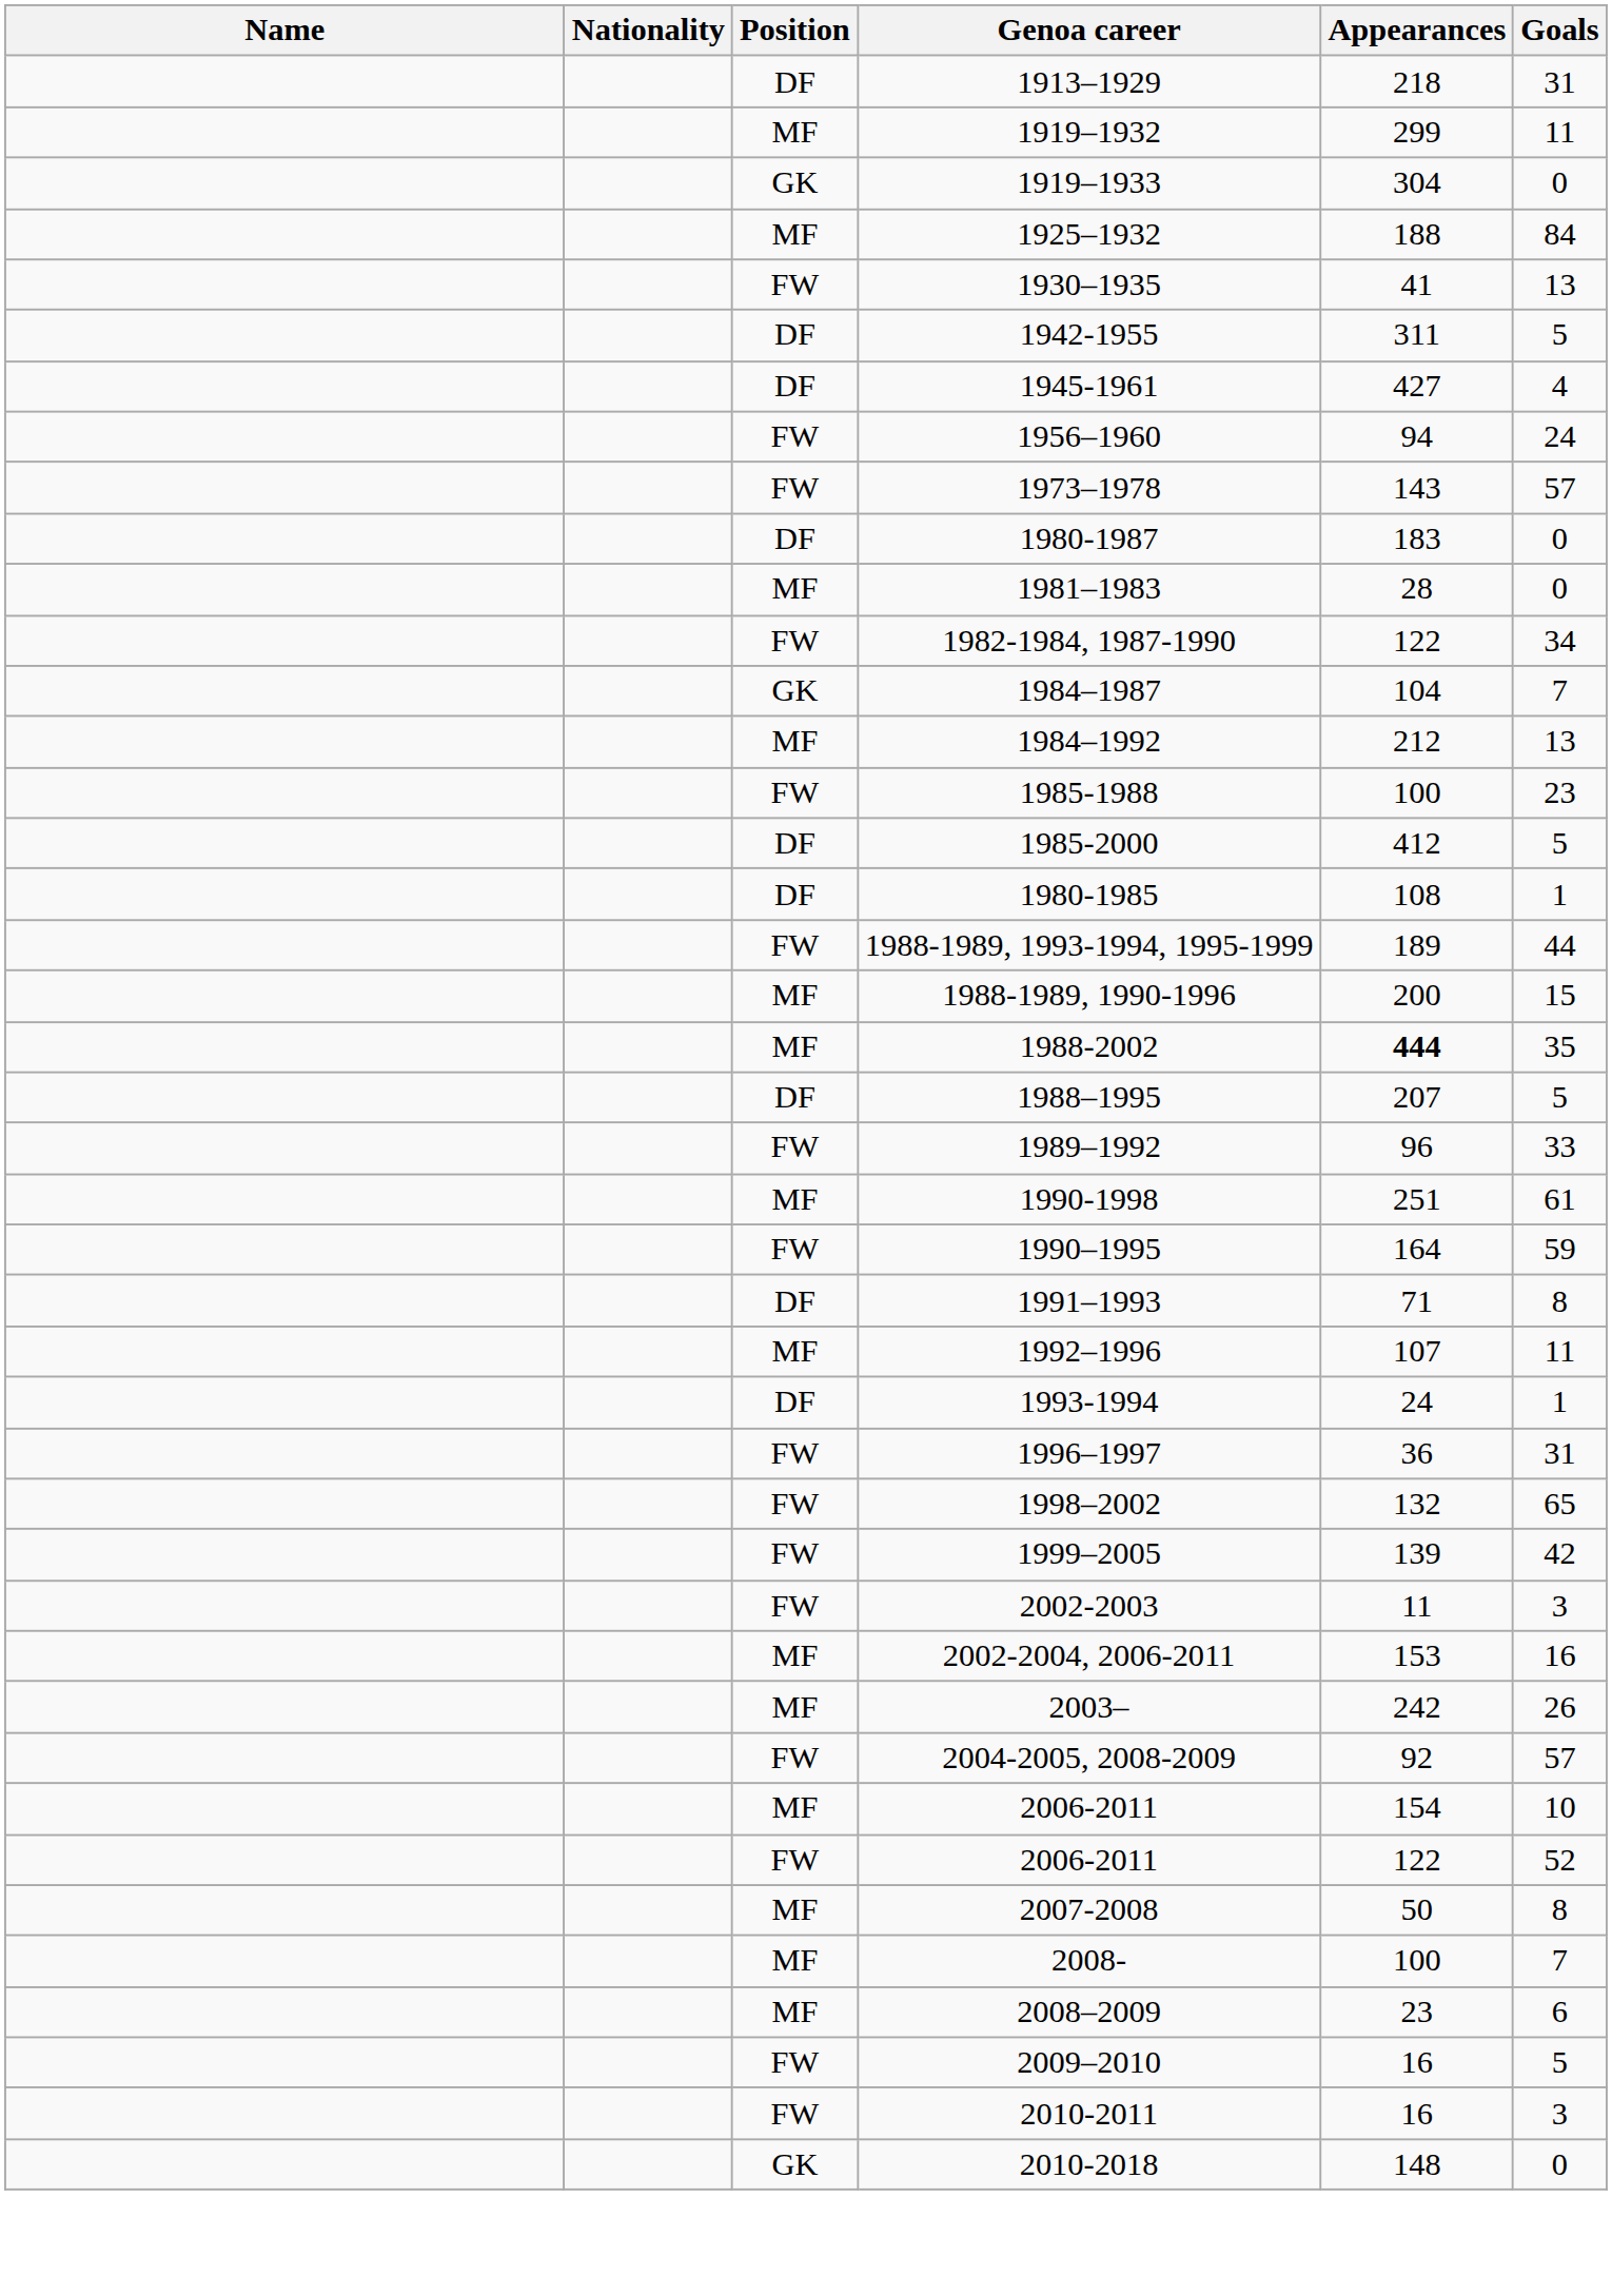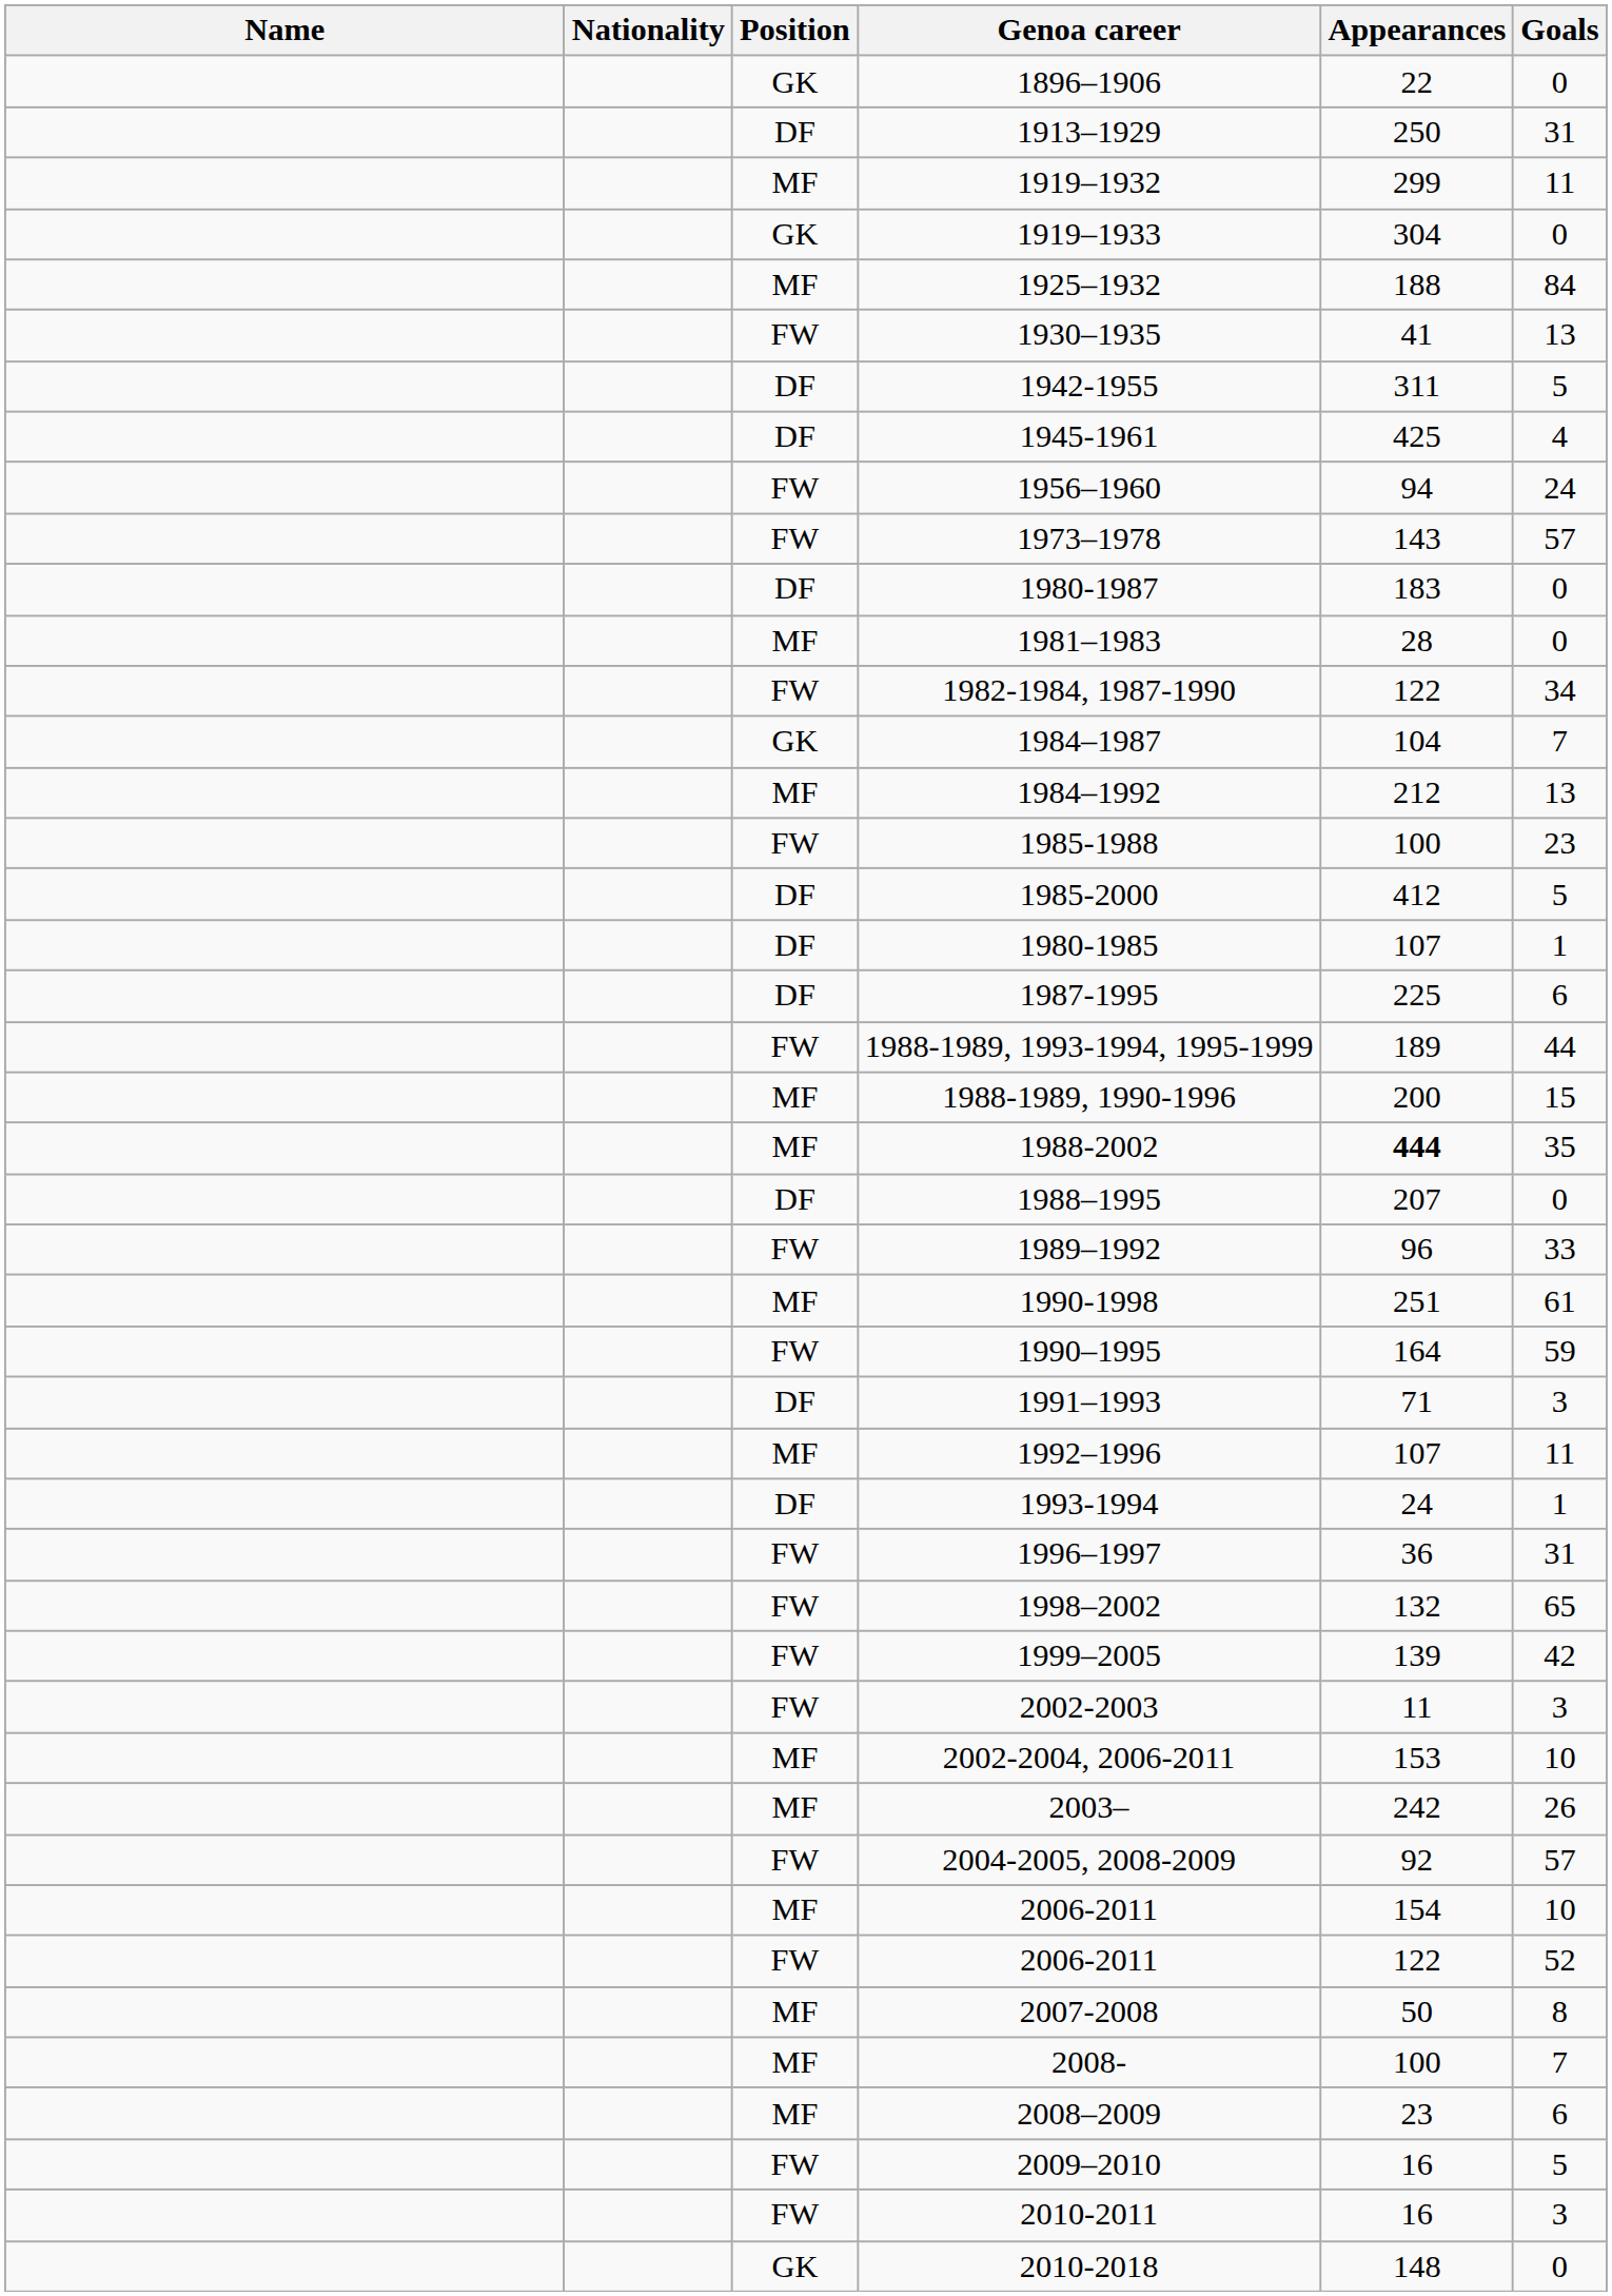+ row: GK | 1896–1906 | 22 | 0
1913–1929 | Appearances: 218 -> 250
1945-1961 | Appearances: 427 -> 425
1980-1985 | Appearances: 108 -> 107
+ row: DF | 1987-1995 | 225 | 6
1988–1995 | Goals: 5 -> 0
1991–1993 | Goals: 8 -> 3
2002-2004, 2006-2011 | Goals: 16 -> 10
